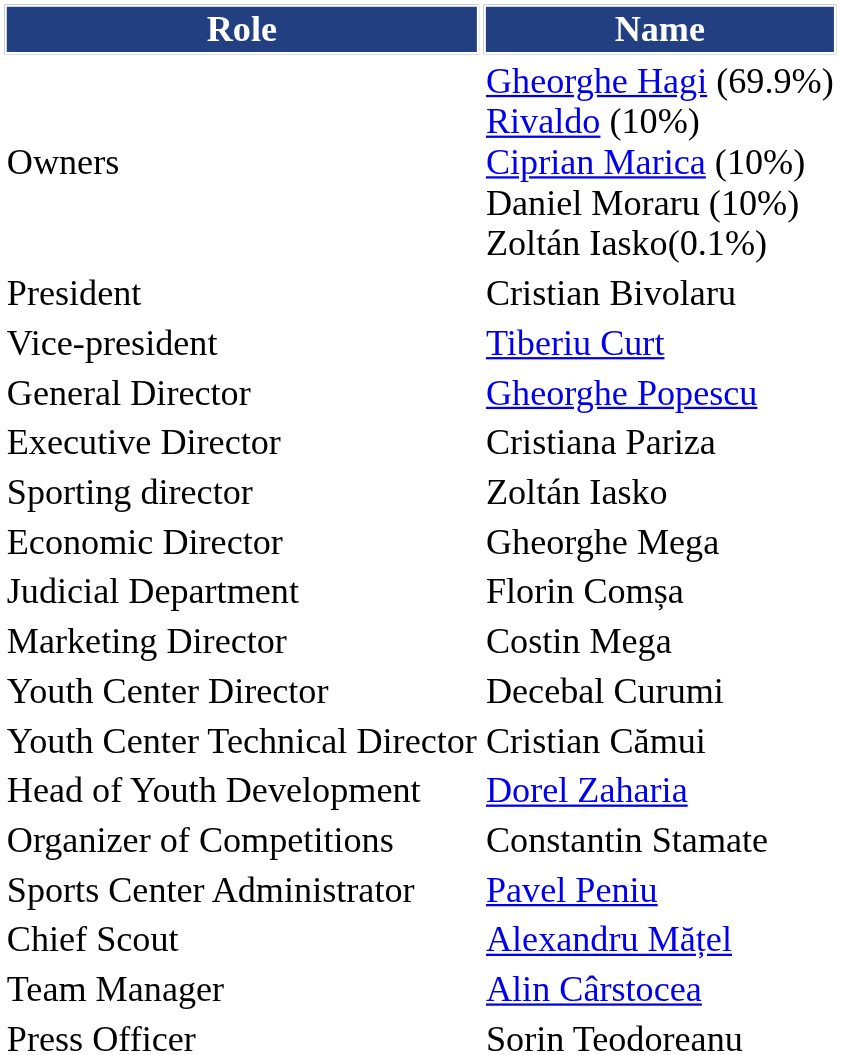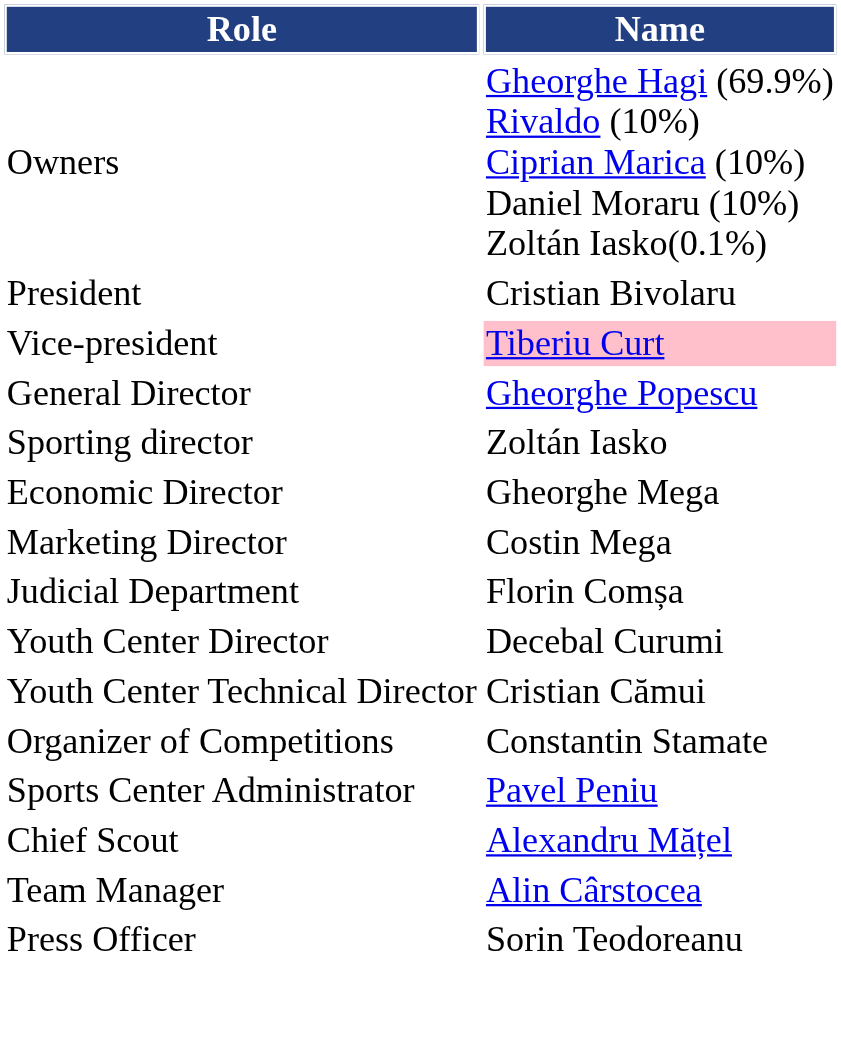Vice-president | Name: no background -> pink background
- row: Executive Director | Cristiana Pariza
rows swapped: Marketing Director <-> Judicial Department
- row: Head of Youth Development | Dorel Zaharia
